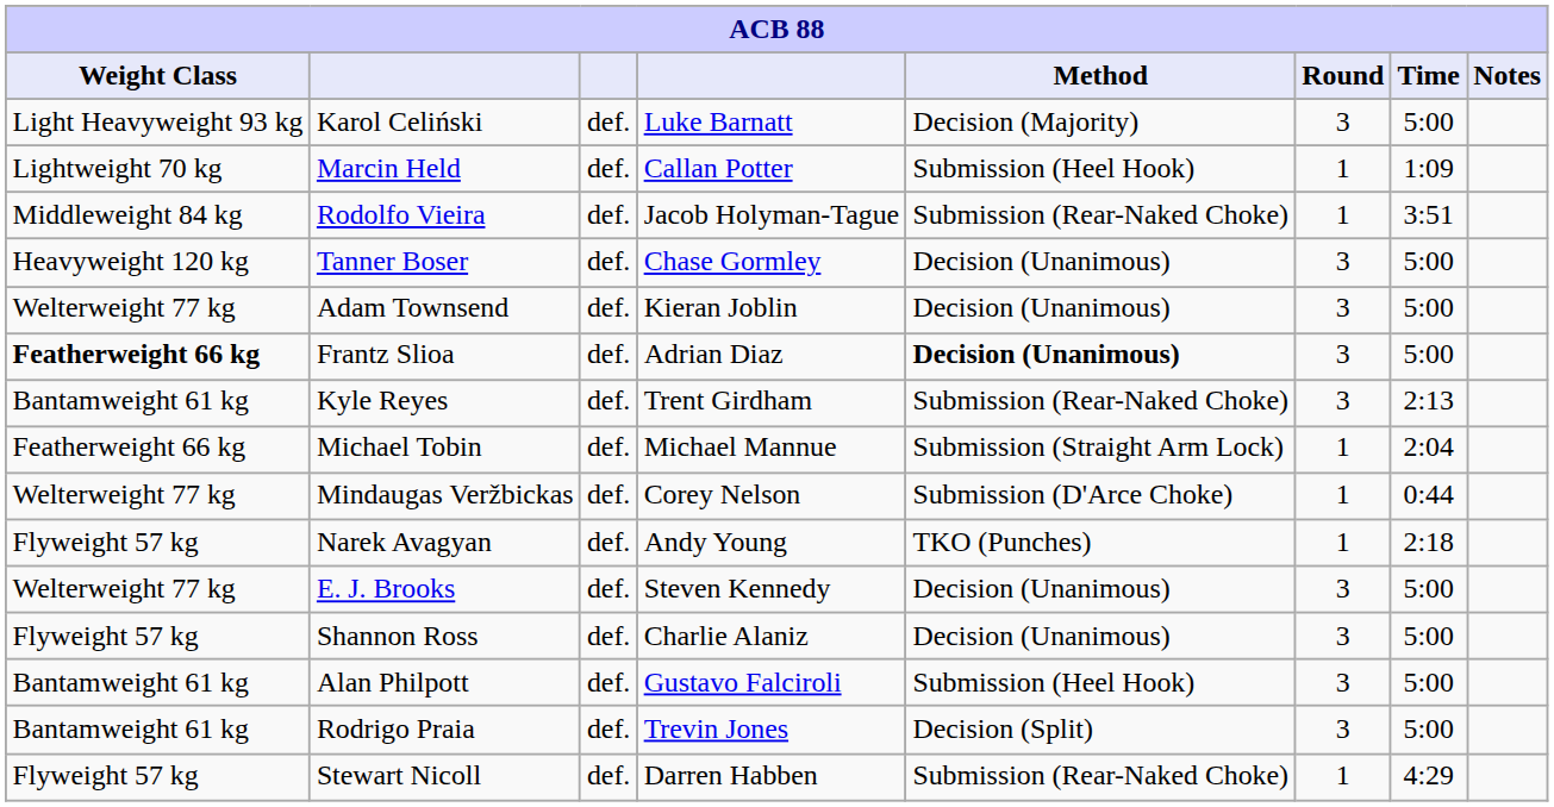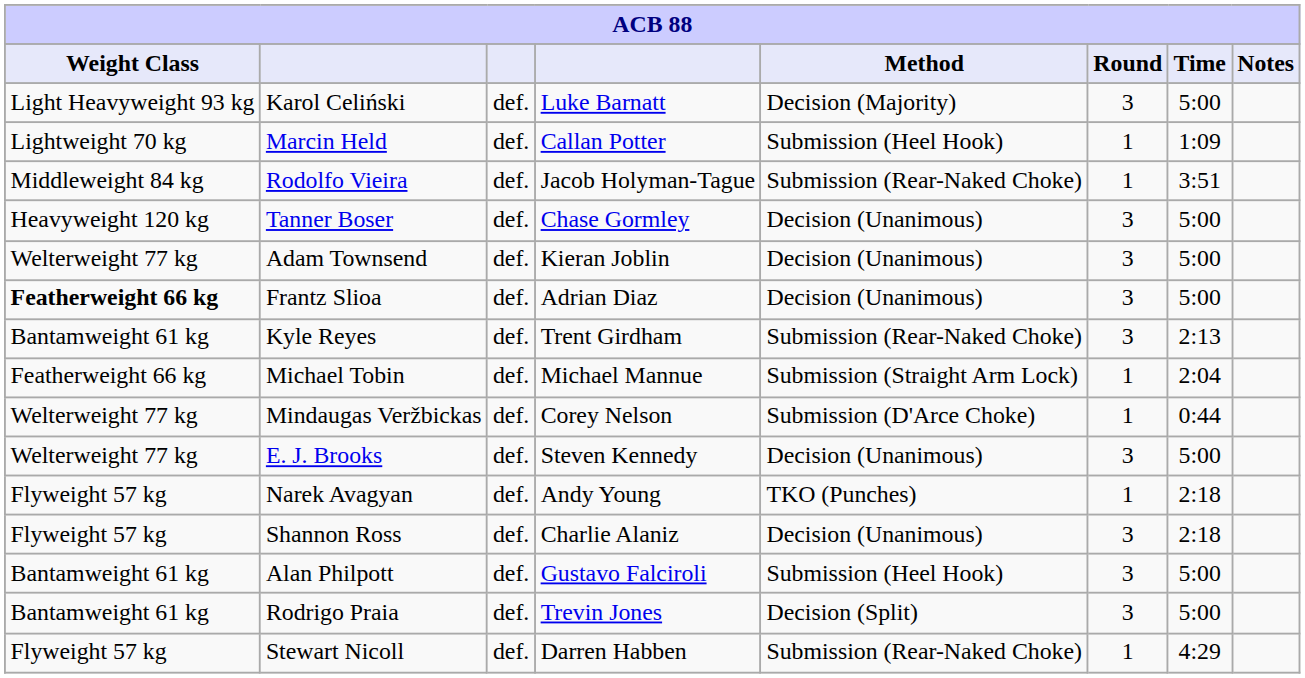Frantz Slioa | Method: bold -> normal
rows swapped: E. J. Brooks <-> Narek Avagyan
Shannon Ross | Time: 5:00 -> 2:18
